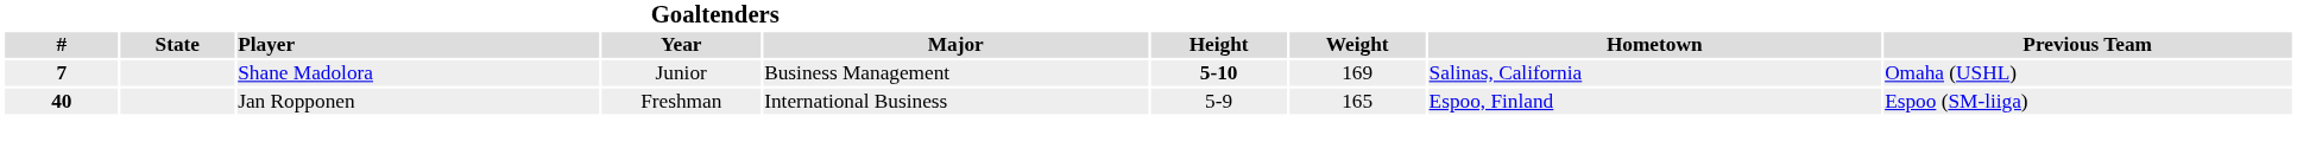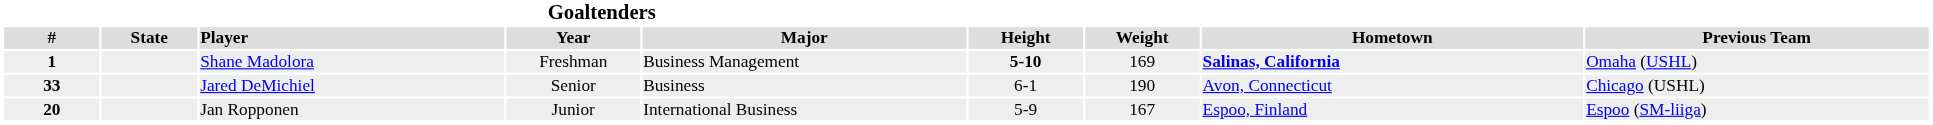Shane Madolora | Goaltenders / #: 7 -> 1
Shane Madolora | Goaltenders / Year: Junior -> Freshman
Shane Madolora | Hometown: normal -> bold
+ row: 33 | Jared DeMichiel | Senior | Business | 6-1 | 190 | Avon, Connecticut | Chicago (USHL)
Jan Ropponen | Goaltenders / #: 40 -> 20
Jan Ropponen | Goaltenders / Year: Freshman -> Junior
Jan Ropponen | Goaltenders / Weight: 165 -> 167
